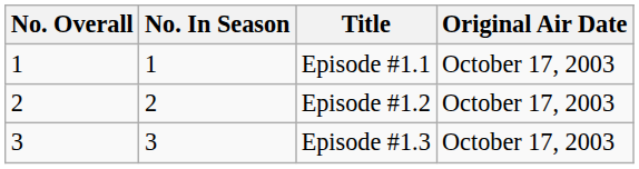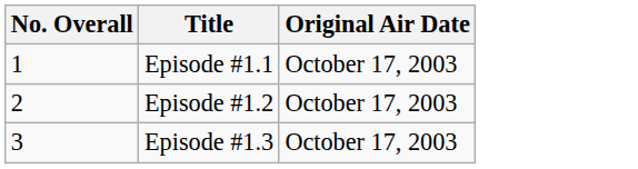- column: No. In Season | 1 | 2 | 3
